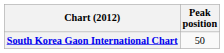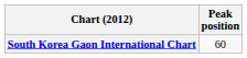South Korea Gaon International Chart | Peak position: 50 -> 60
